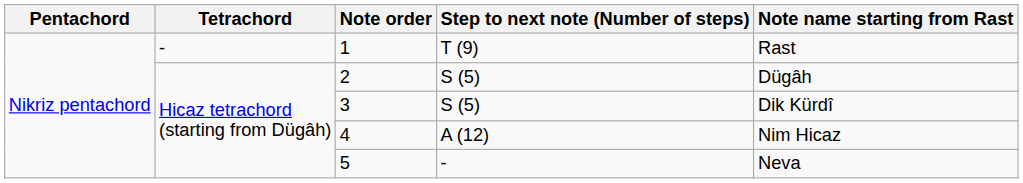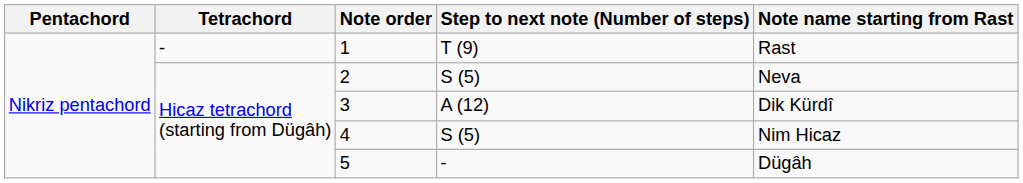2 | Note name starting from Rast: Dügâh -> Neva
3 | Step to next note (Number of steps): S (5) -> A (12)
4 | Step to next note (Number of steps): A (12) -> S (5)
5 | Note name starting from Rast: Neva -> Dügâh
